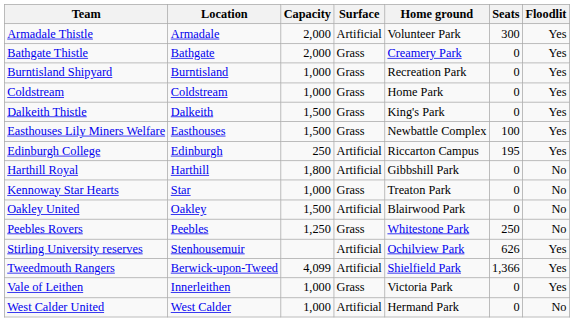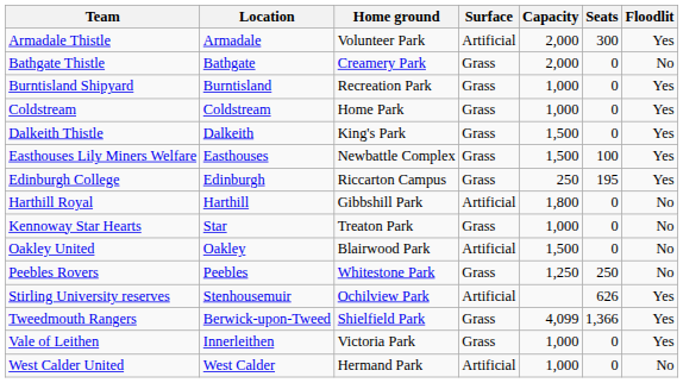columns swapped: Home ground <-> Capacity
Bathgate Thistle | Floodlit: Yes -> No
Edinburgh College | Surface: Artificial -> Grass
Tweedmouth Rangers | Surface: Artificial -> Grass
